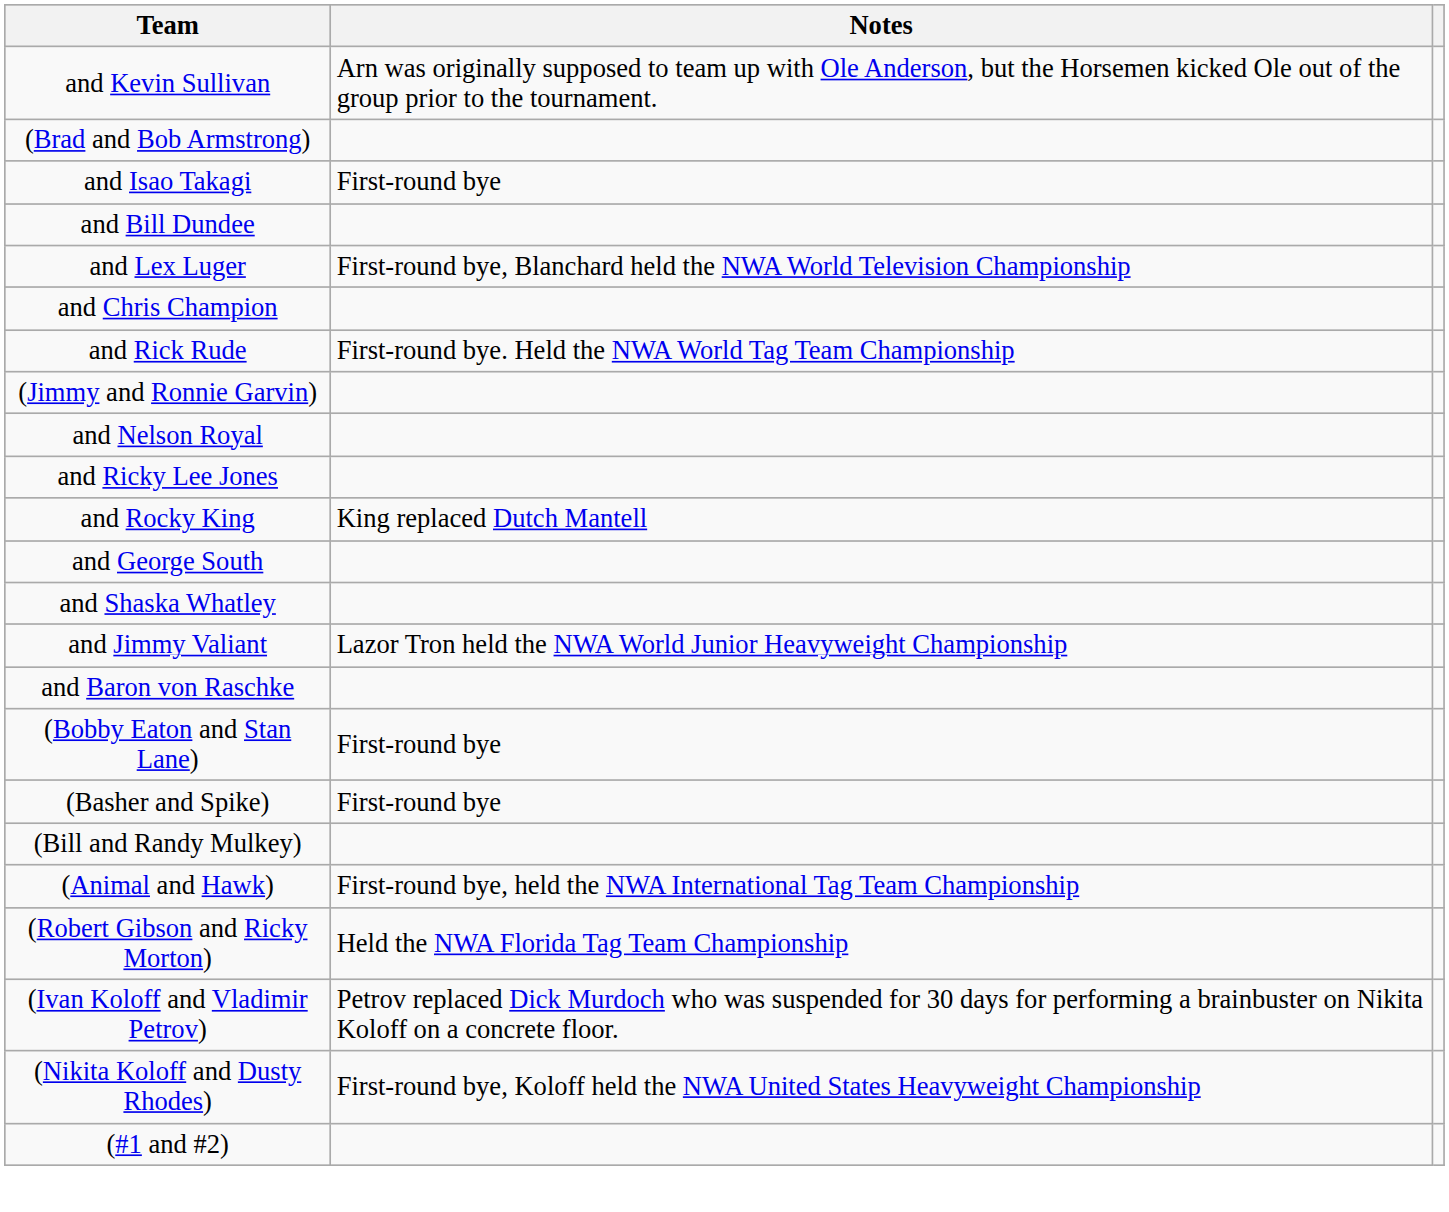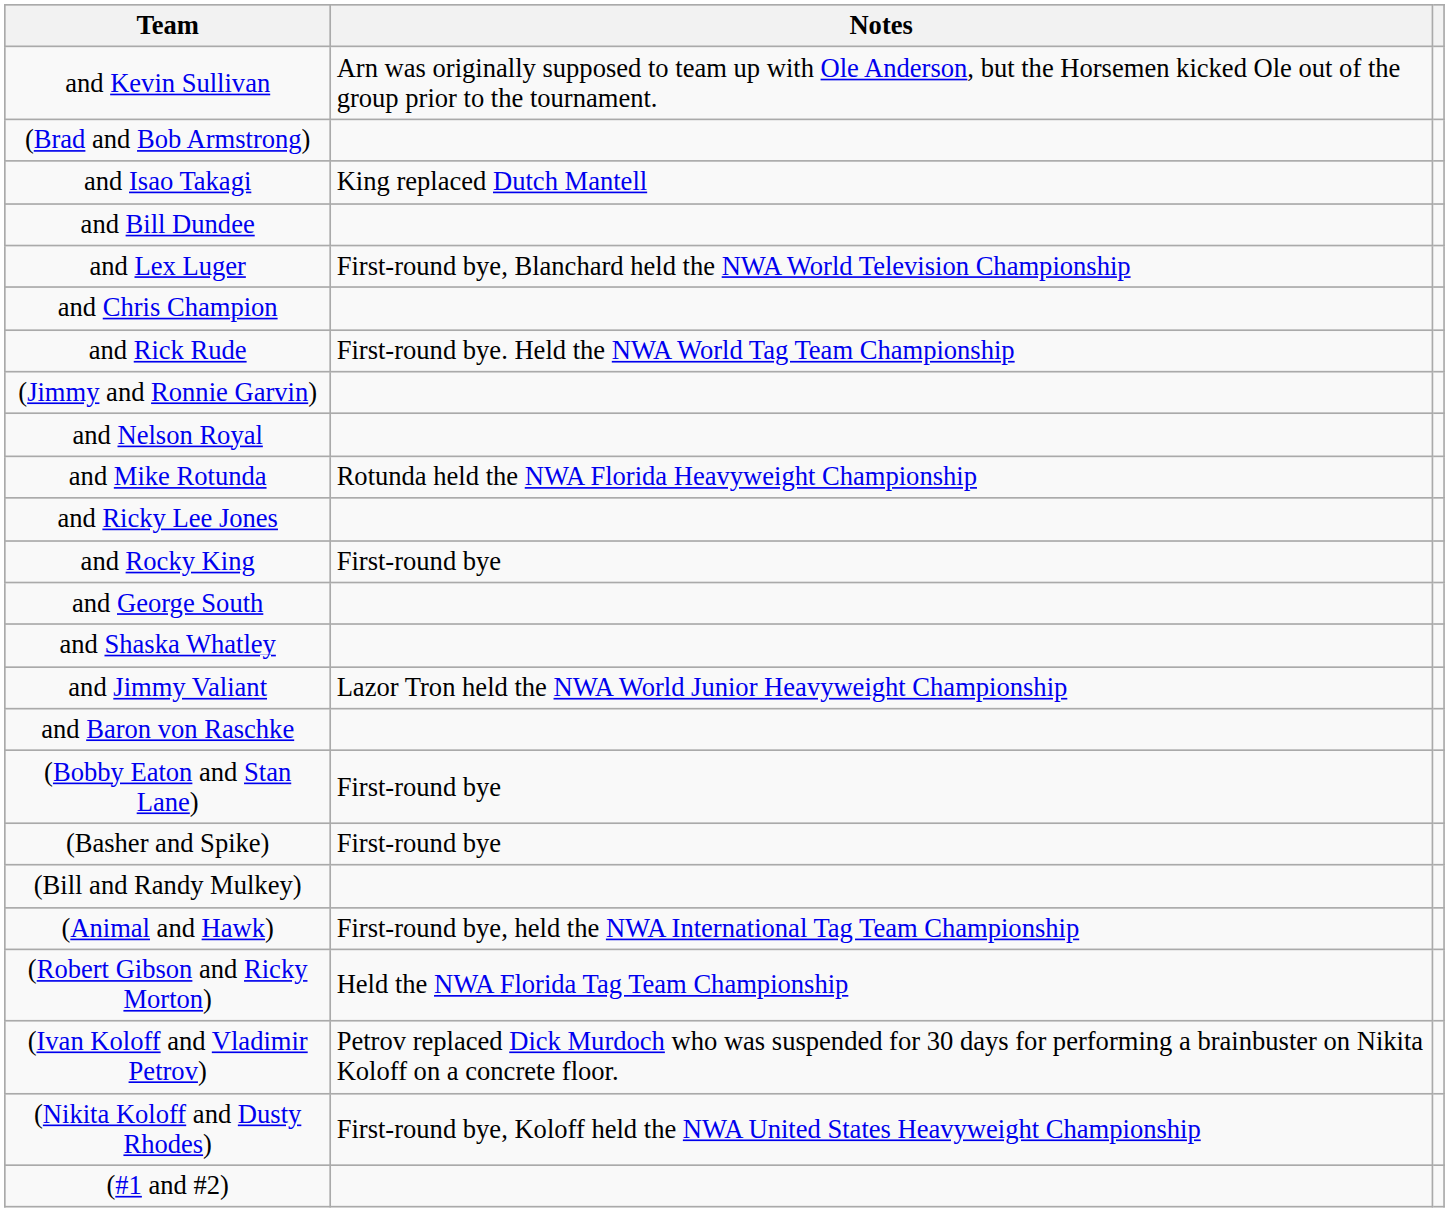and Isao Takagi | Notes: First-round bye -> King replaced Dutch Mantell
+ row: and Mike Rotunda | Rotunda held the NWA Florida Heavyweight Championship
and Rocky King | Notes: King replaced Dutch Mantell -> First-round bye
